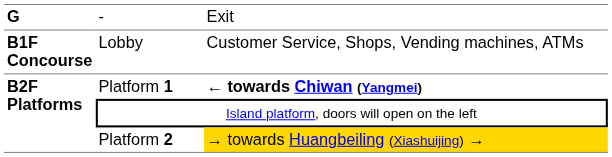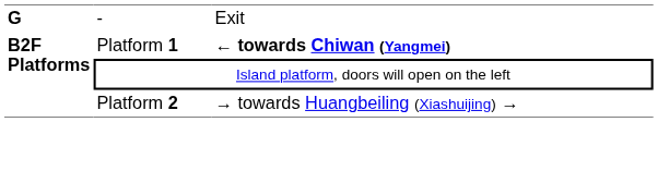- row: B1F Concourse | Lobby | Customer Service, Shops, Vending machines, ATMs
Platform 2 | column 3: gold background -> no background
